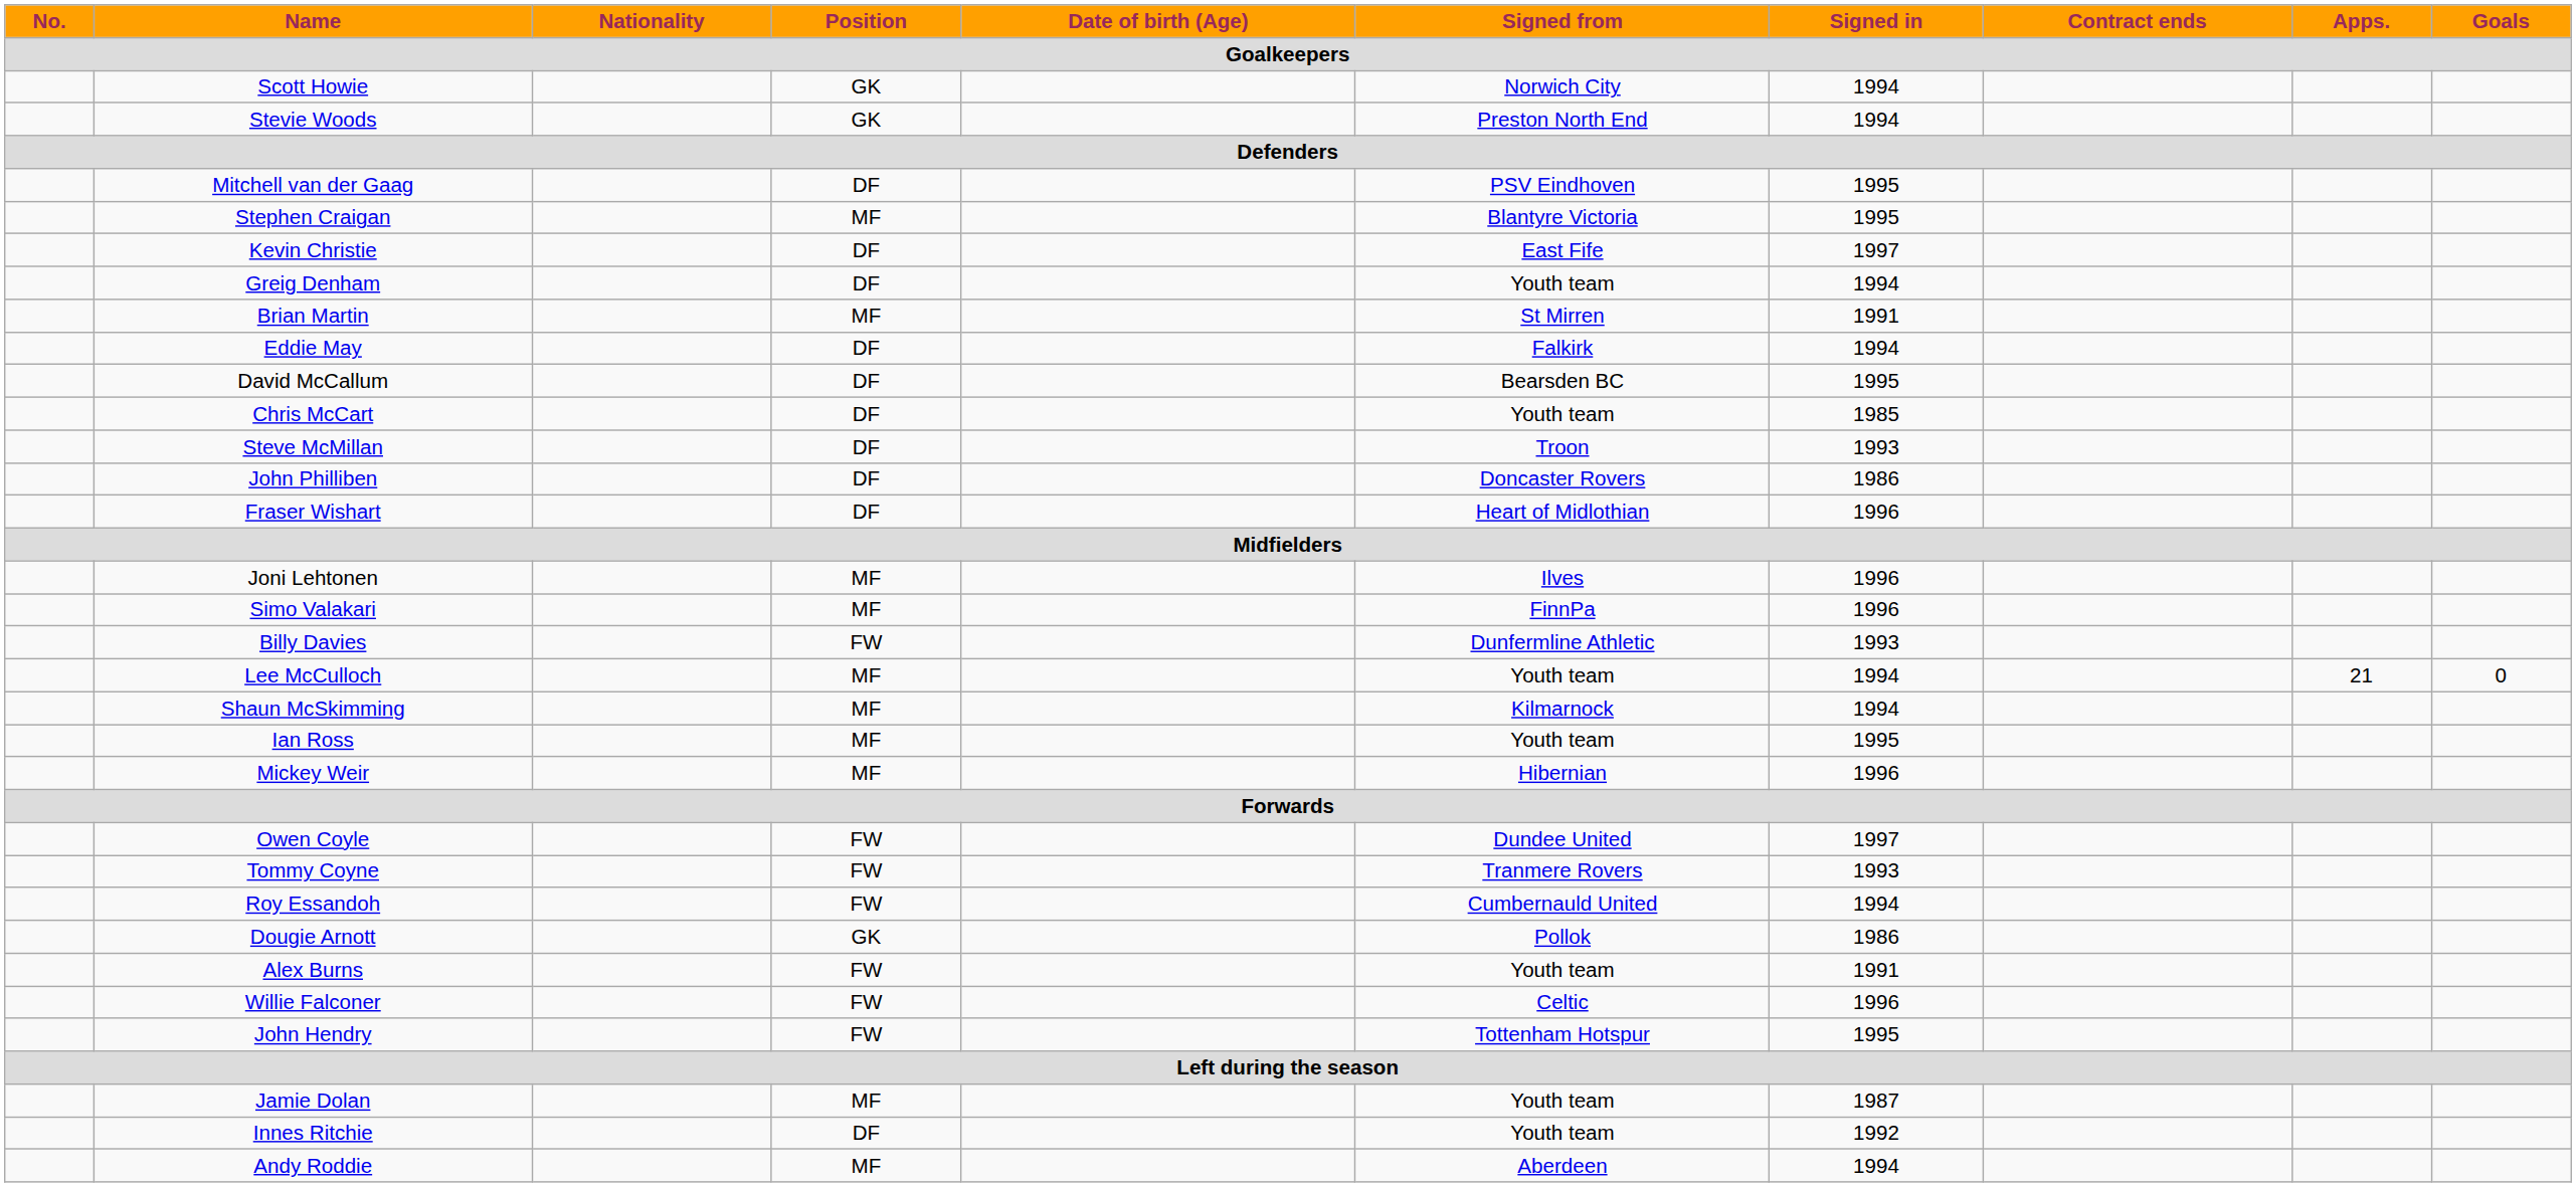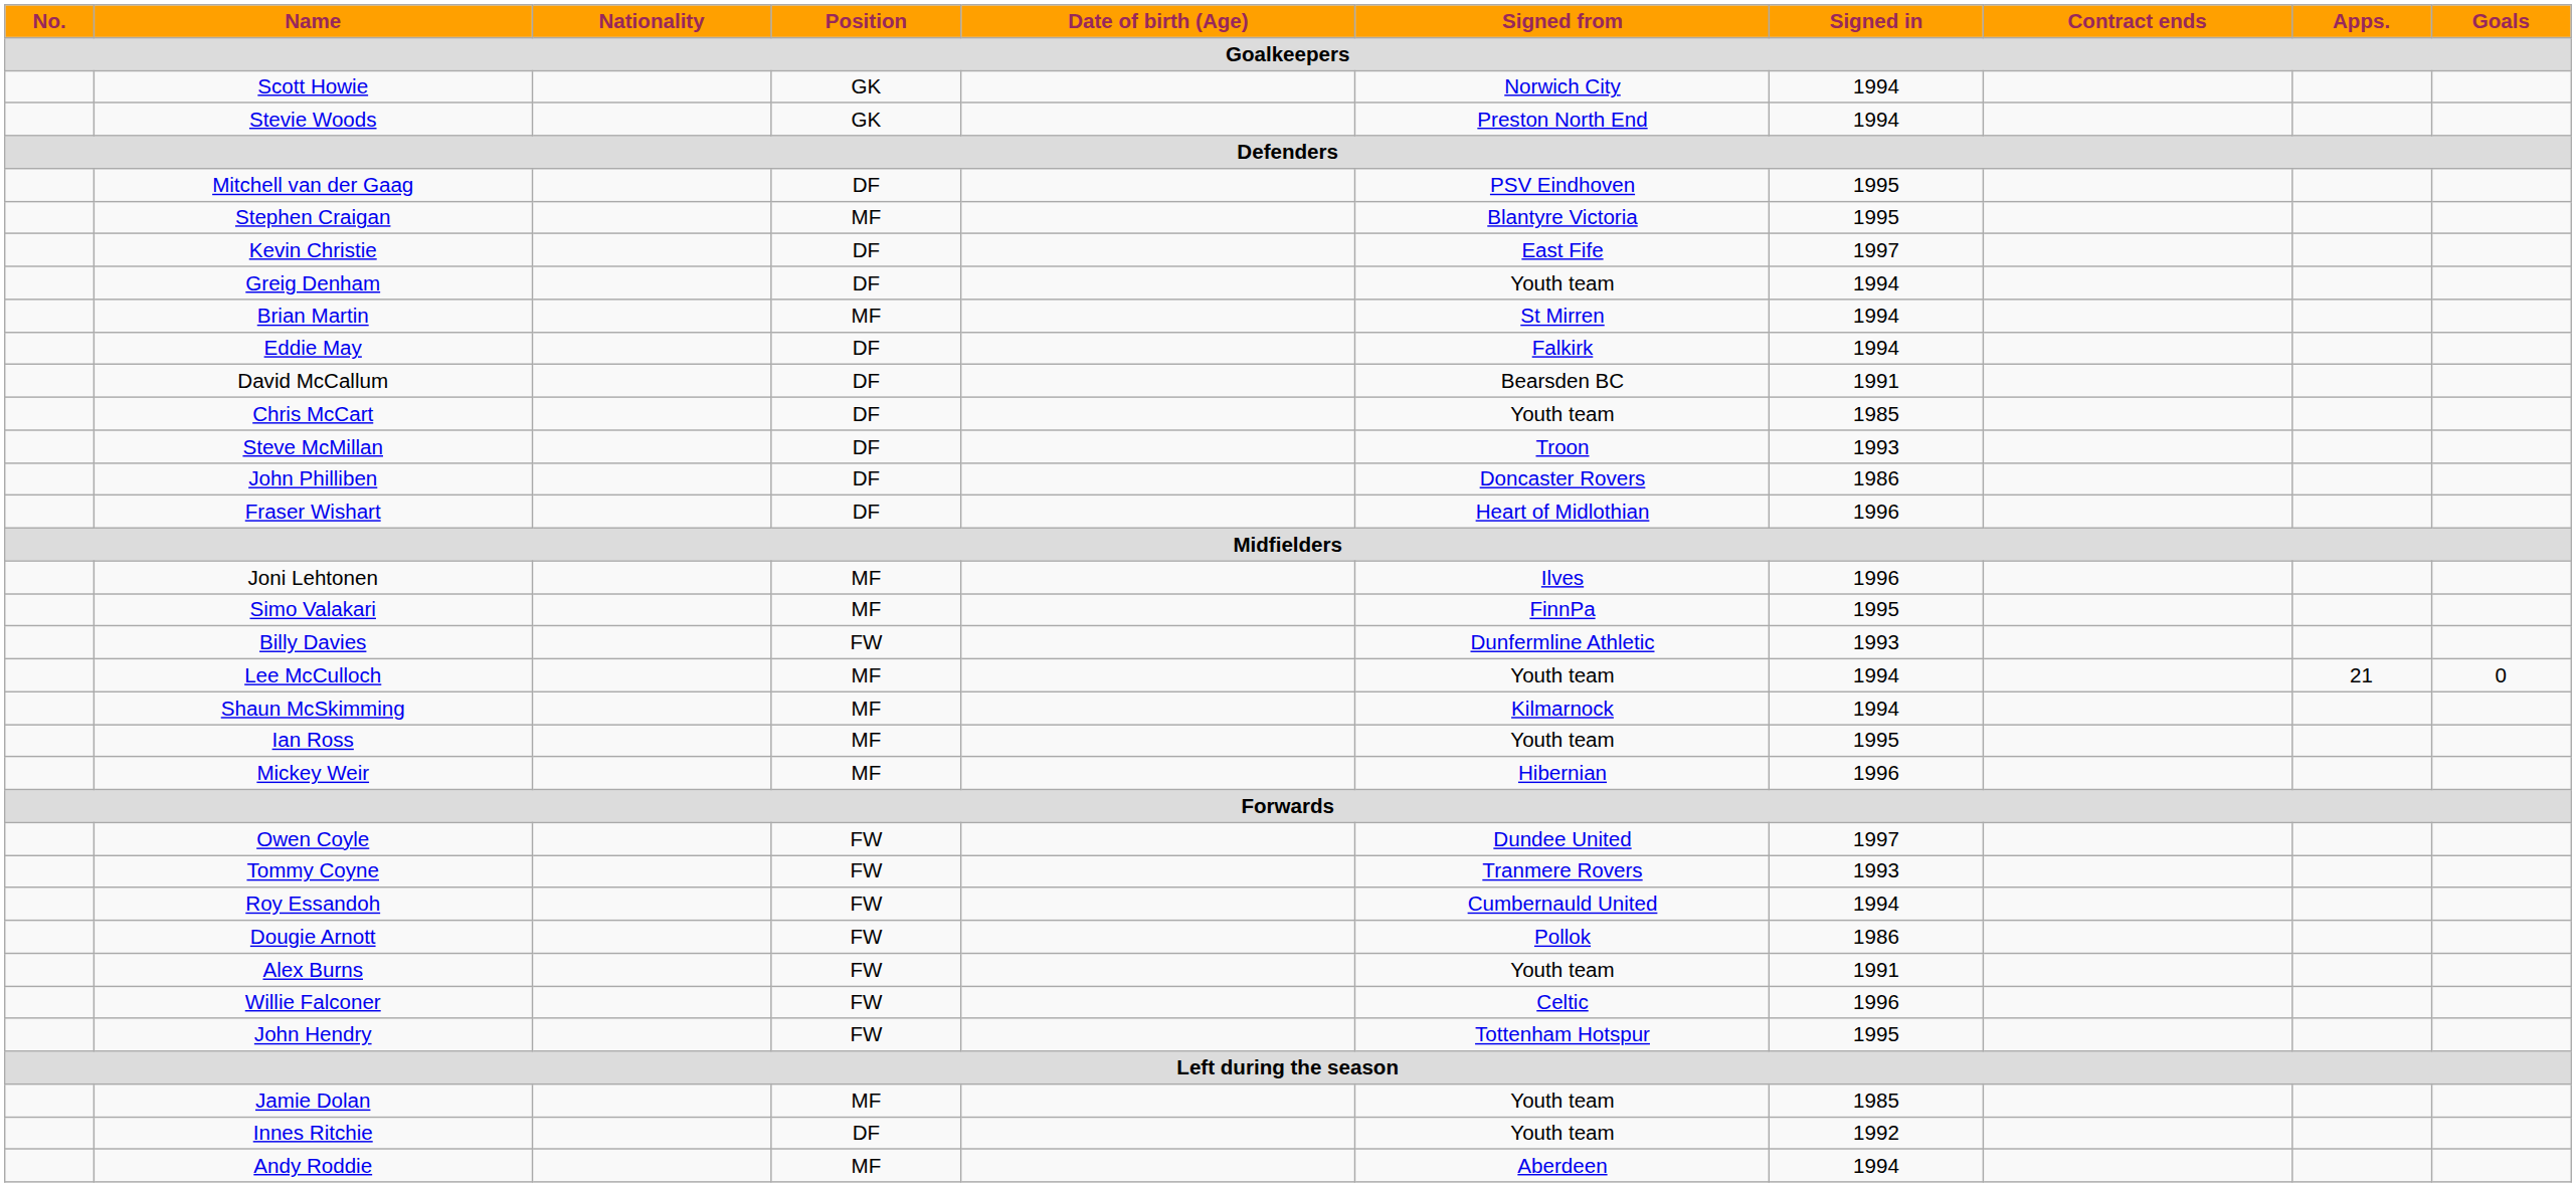Brian Martin | Signed in: 1991 -> 1994
David McCallum | Signed in: 1995 -> 1991
Simo Valakari | Signed in: 1996 -> 1995
Dougie Arnott | Position: GK -> FW
Jamie Dolan | Signed in: 1987 -> 1985
